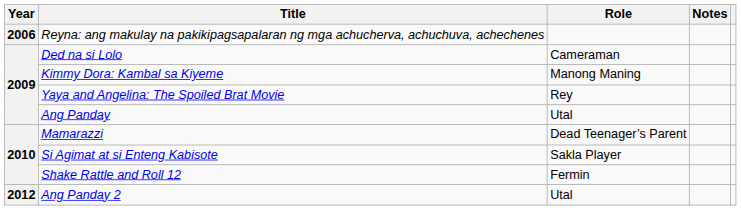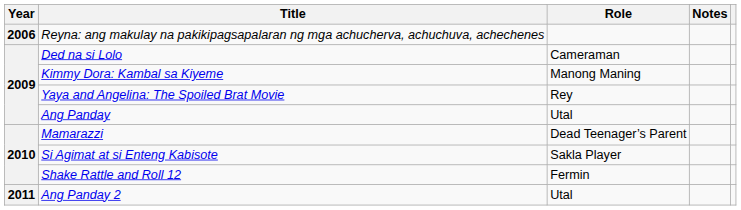Ang Panday 2 | Year: 2012 -> 2011
